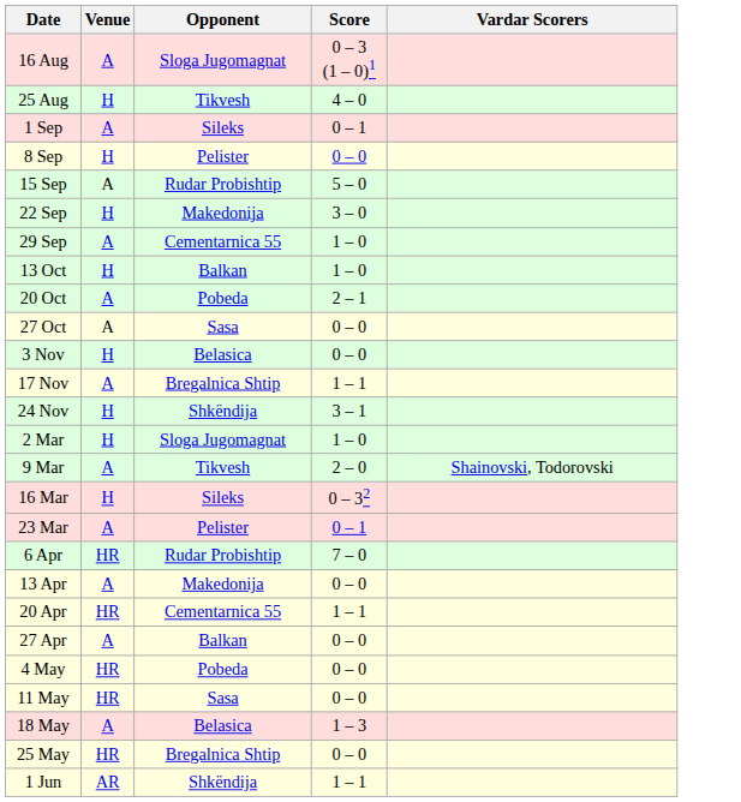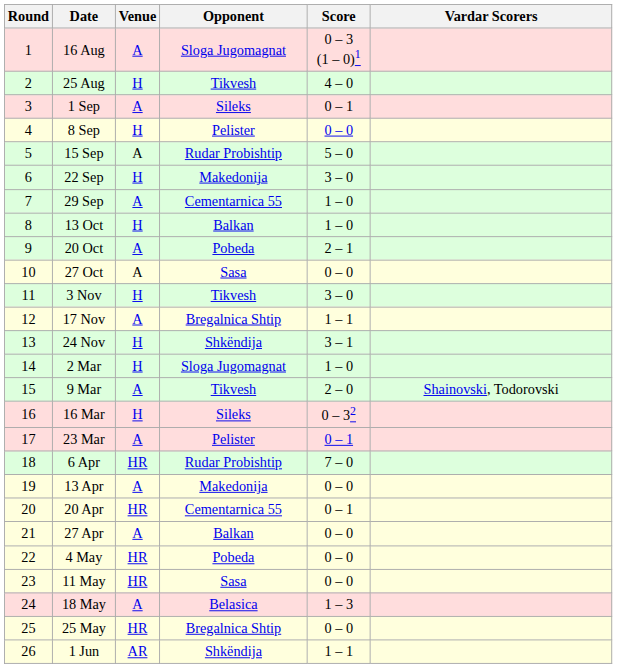+ column: Round | 1 | 2 | 3 | 4 | 5 | 6 | 7 | 8 | 9 | 10 | 11 | 12 | 13 | 14 | 15 | 16 | 17 | 18 | 19 | 20 | 21 | 22 | 23 | 24 | 25 | 26
3 Nov | Opponent: Belasica -> Tikvesh
3 Nov | Score: 0 – 0 -> 3 – 0
20 Apr | Score: 1 – 1 -> 0 – 1
